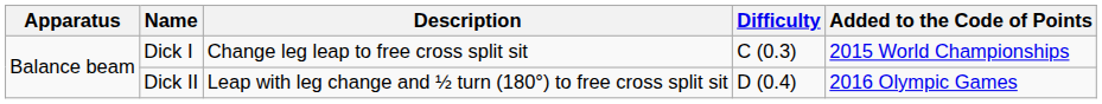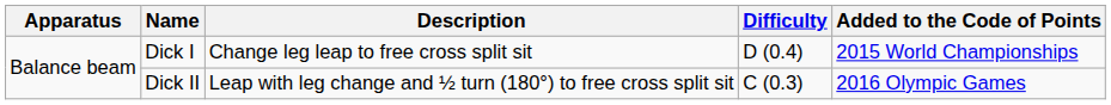Dick I | Difficulty: C (0.3) -> D (0.4)
Dick II | Difficulty: D (0.4) -> C (0.3)
